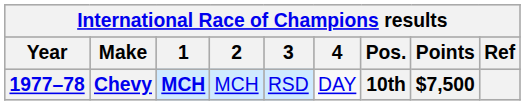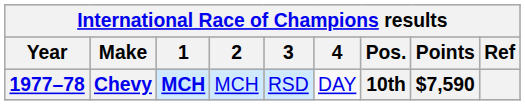Chevy | Points: $7,500 -> $7,590
